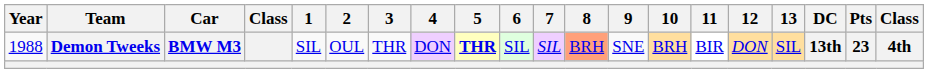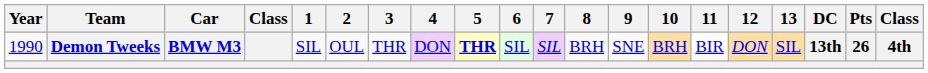Demon Tweeks | Year: 1988 -> 1990
Demon Tweeks | 8: lightsalmon background -> no background
Demon Tweeks | Pts: 23 -> 26
